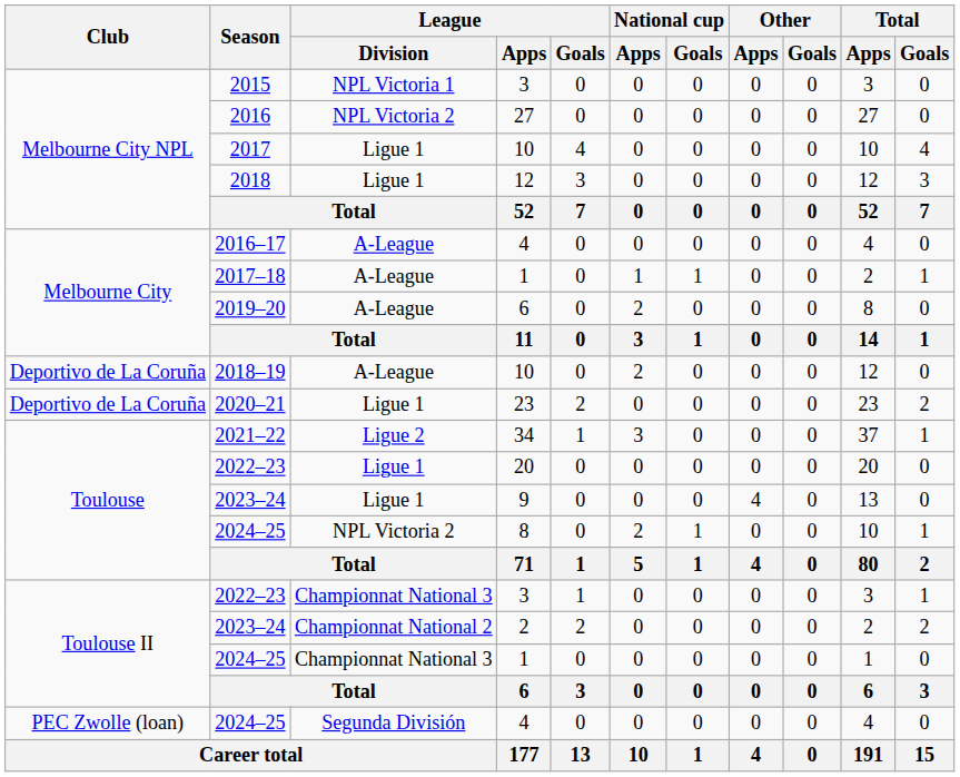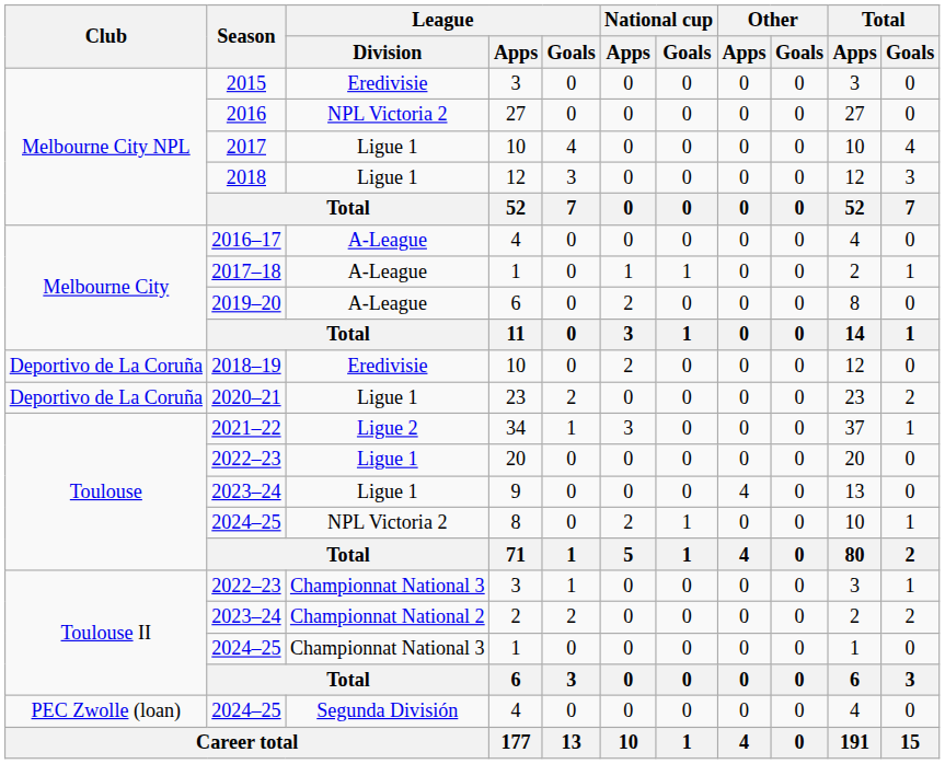2015 | League / Division: NPL Victoria 1 -> Eredivisie
2018–19 | League / Division: A-League -> Eredivisie
